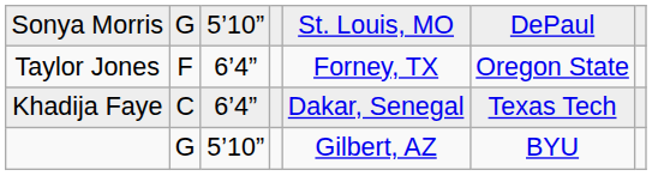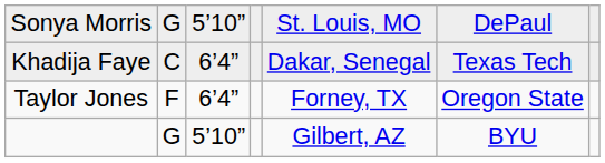rows swapped: Taylor Jones <-> Khadija Faye
